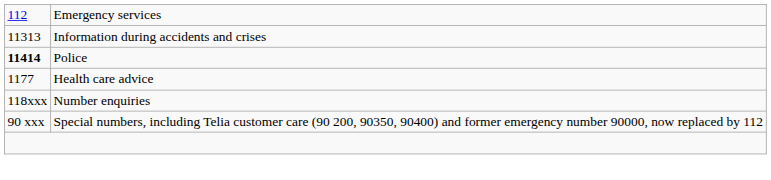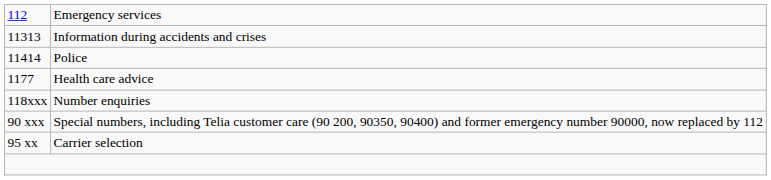Police | column 1: bold -> normal
+ row: 95 xx | Carrier selection
